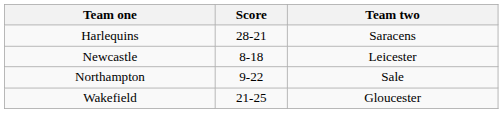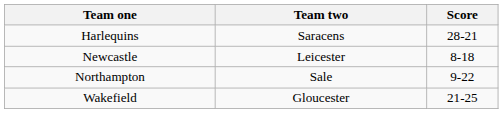columns swapped: Team two <-> Score
